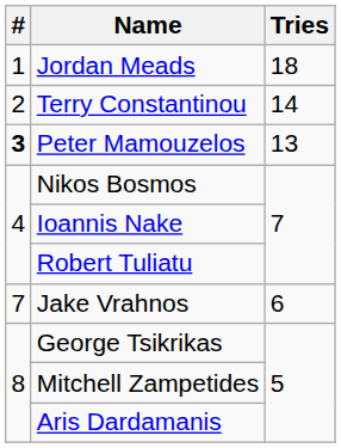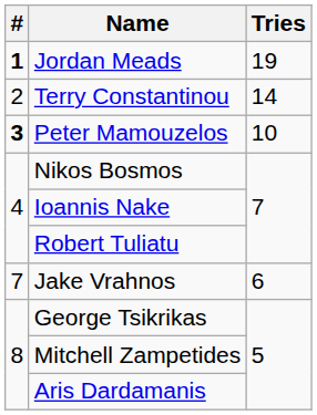Jordan Meads | #: normal -> bold
Jordan Meads | Tries: 18 -> 19
Peter Mamouzelos | Tries: 13 -> 10
